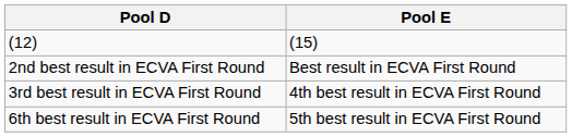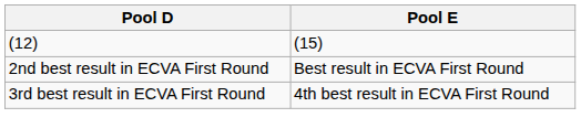- row: 6th best result in ECVA First Round | 5th best result in ECVA First Round
